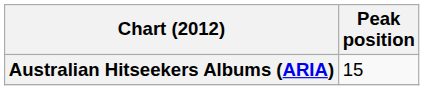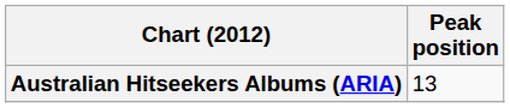Australian Hitseekers Albums (ARIA) | Peak position: 15 -> 13
